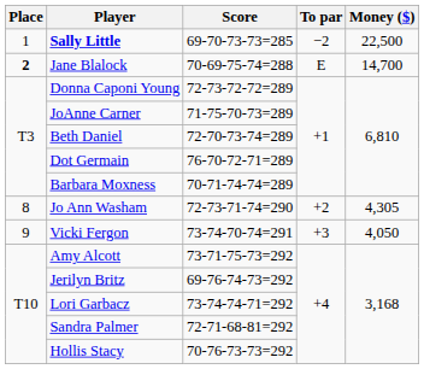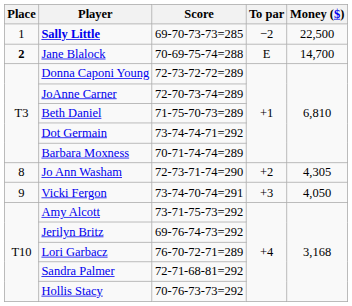JoAnne Carner | Score: 71-75-70-73=289 -> 72-70-73-74=289
Beth Daniel | Score: 72-70-73-74=289 -> 71-75-70-73=289
Dot Germain | Score: 76-70-72-71=289 -> 73-74-74-71=292
Lori Garbacz | Score: 73-74-74-71=292 -> 76-70-72-71=289
